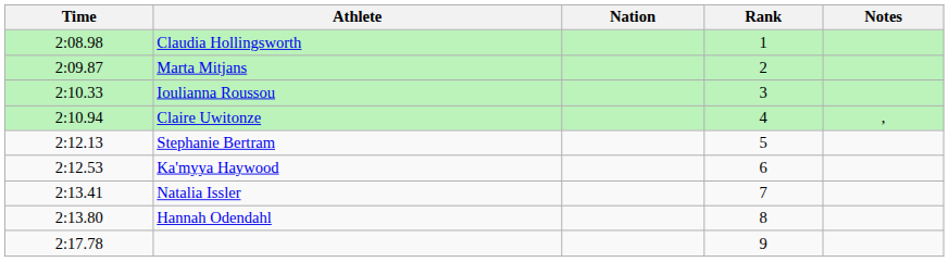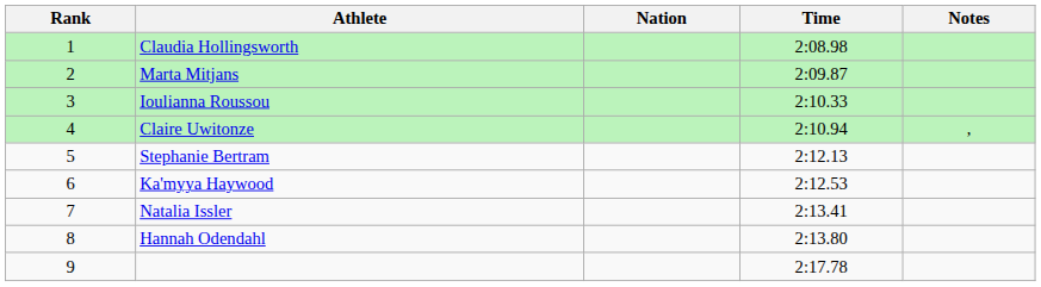columns swapped: Rank <-> Time
